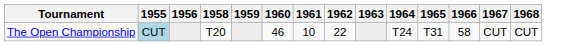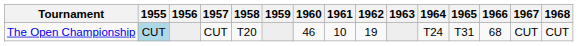+ column: 1957 | CUT
The Open Championship | 1962: 22 -> 19
The Open Championship | 1966: 58 -> 68
